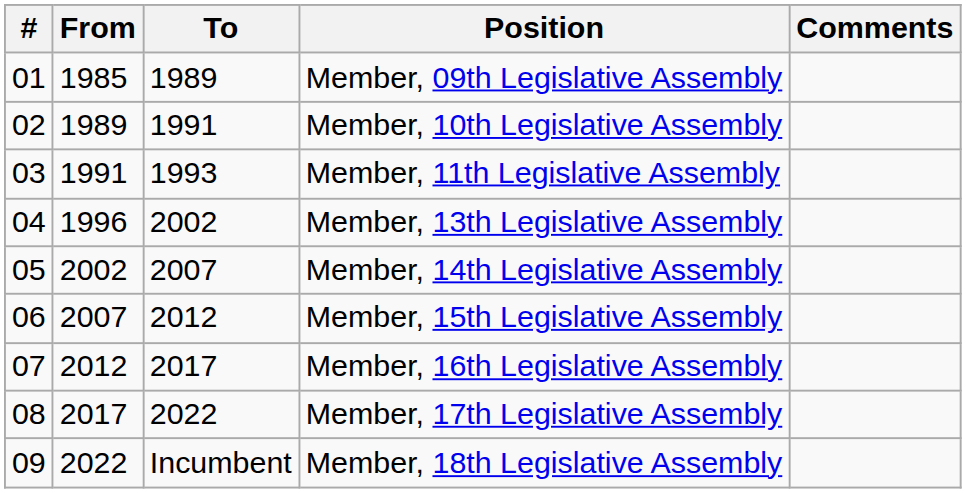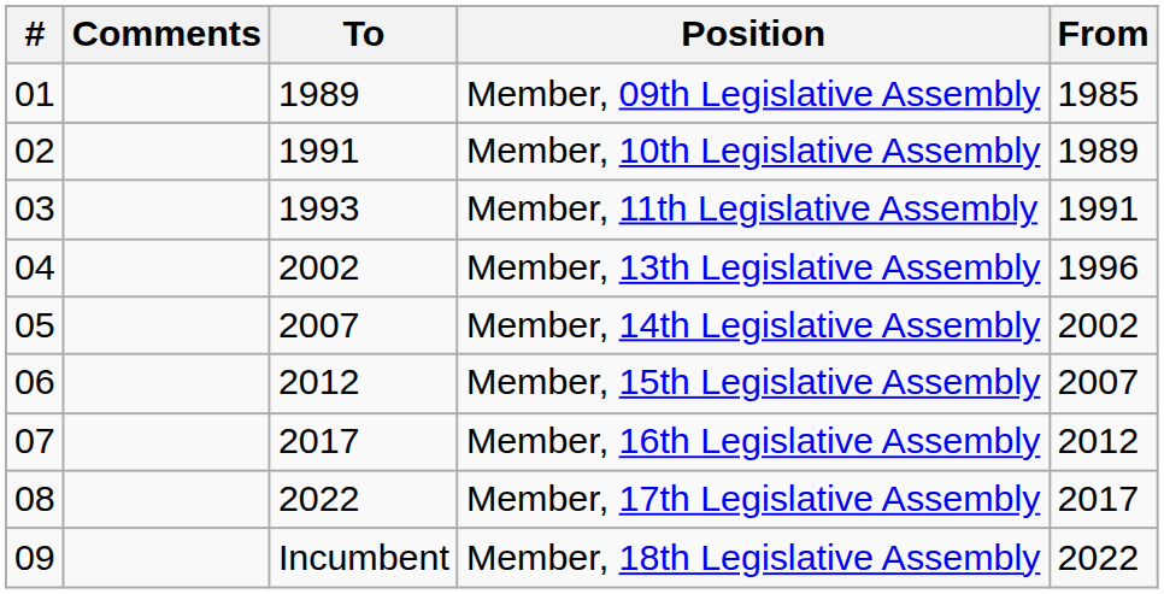columns swapped: From <-> Comments
